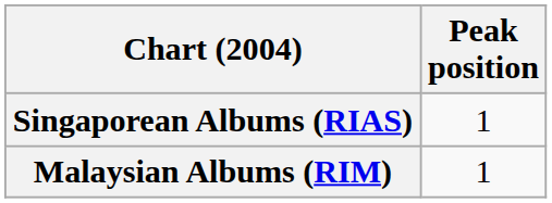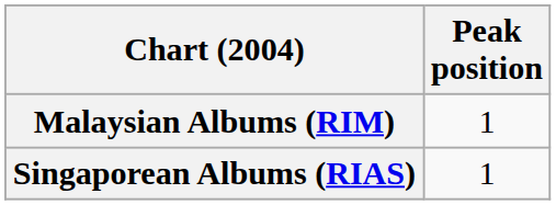rows swapped: Malaysian Albums (RIM) <-> Singaporean Albums (RIAS)
